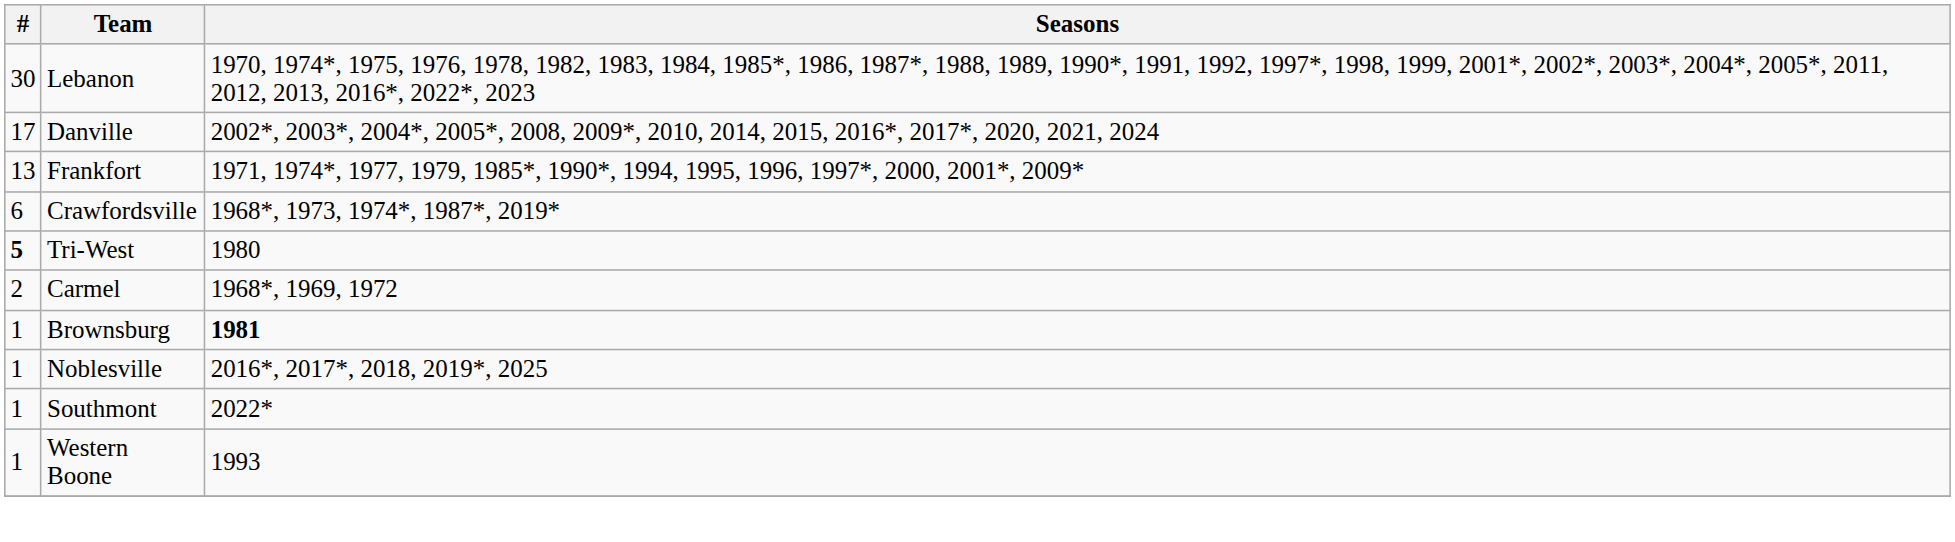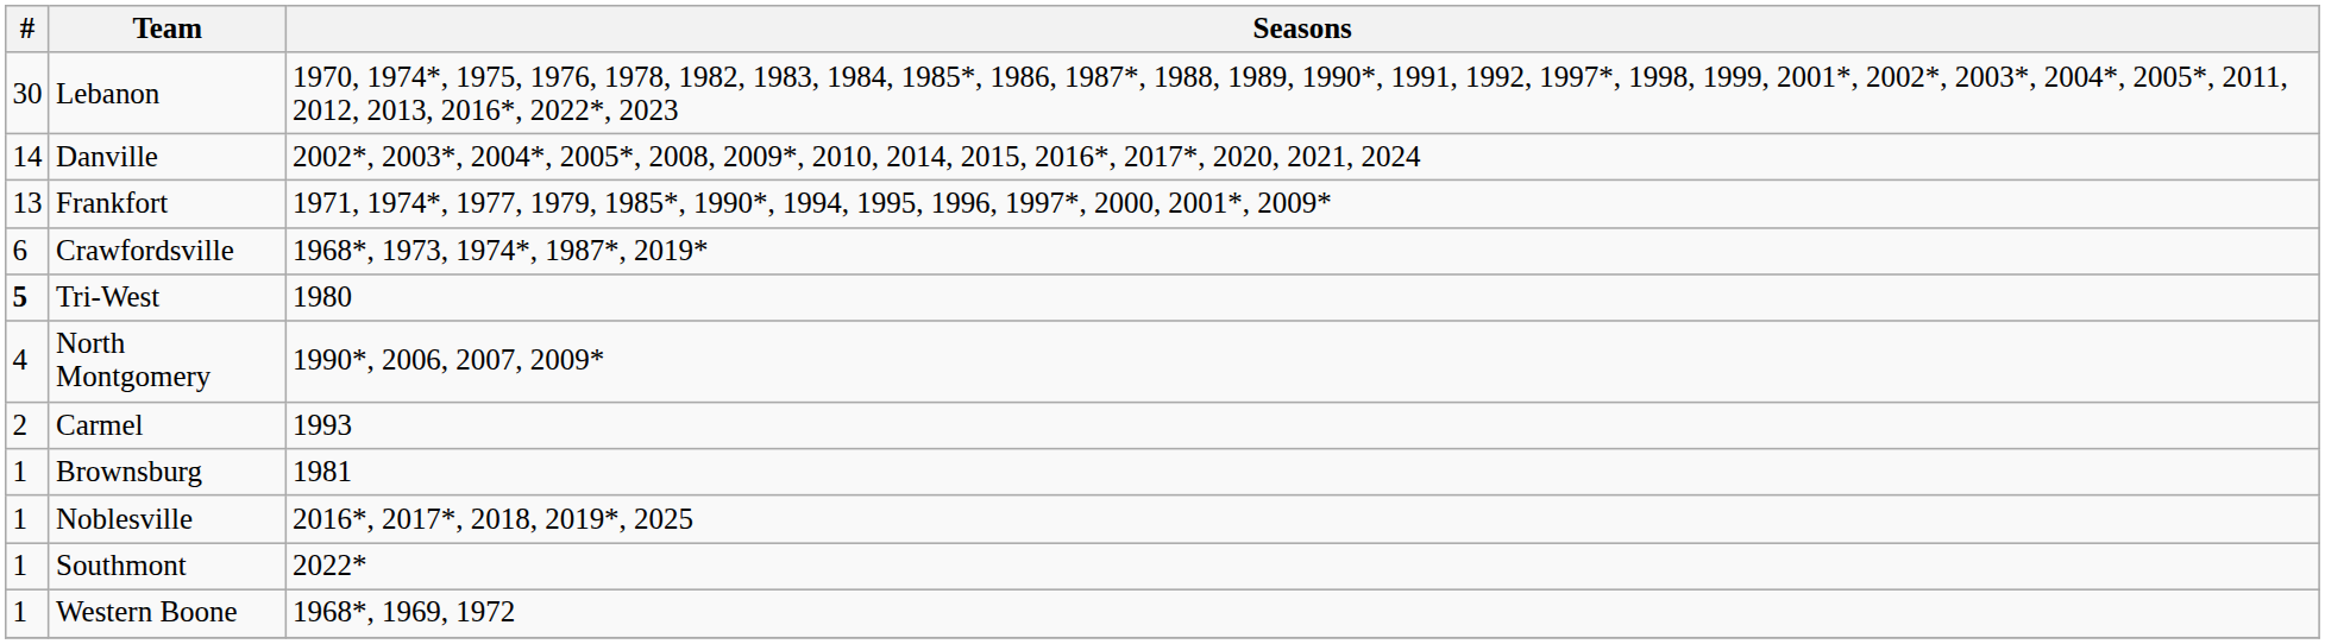Danville | #: 17 -> 14
+ row: 4 | North Montgomery | 1990*, 2006, 2007, 2009*
Carmel | Seasons: 1968*, 1969, 1972 -> 1993
Brownsburg | Seasons: bold -> normal
Western Boone | Seasons: 1993 -> 1968*, 1969, 1972
